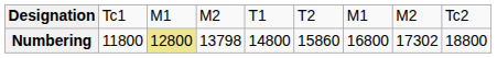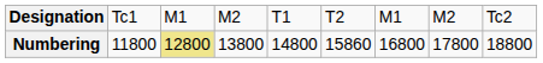Numbering | column 4: 13798 -> 13800
Numbering | column 8: 17302 -> 17800
